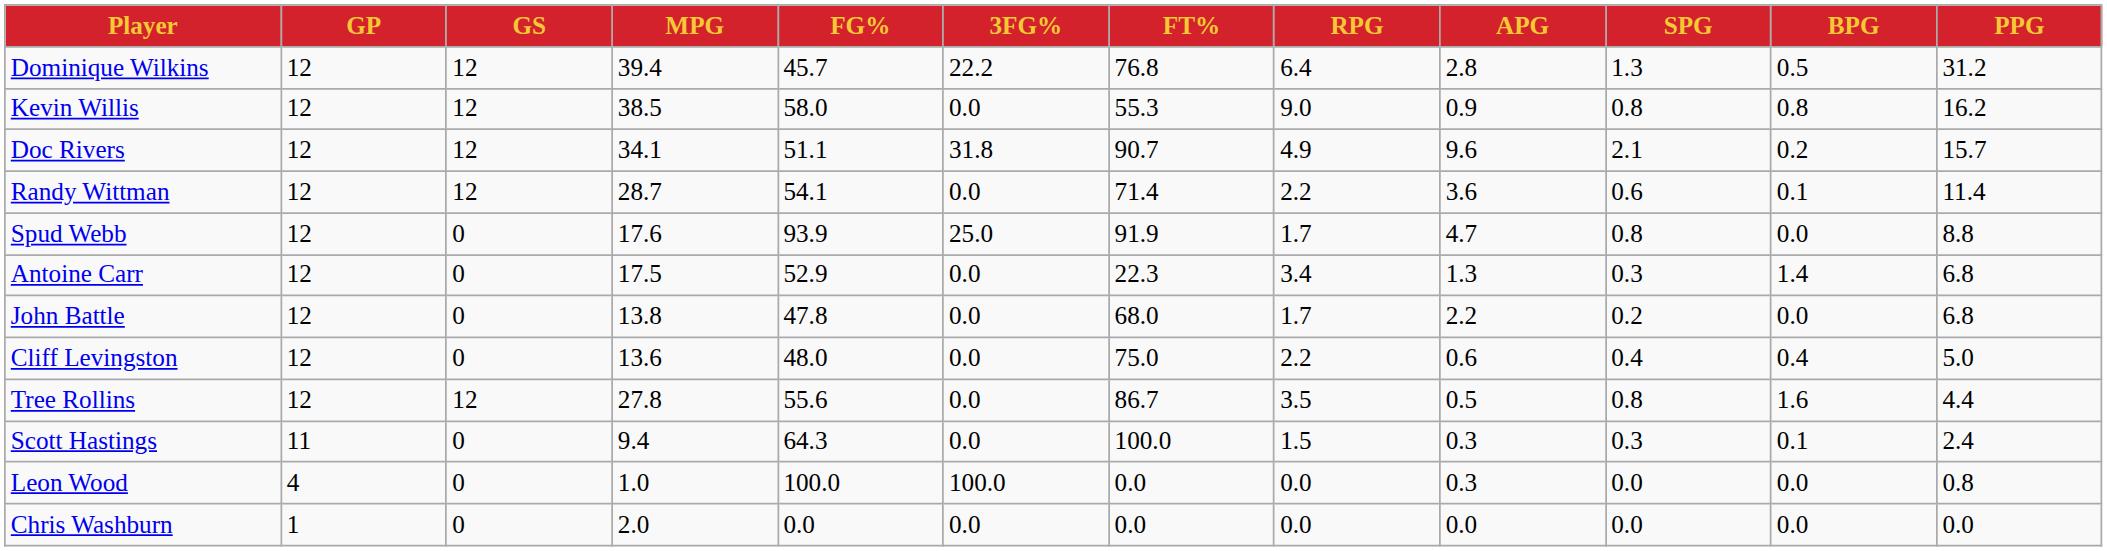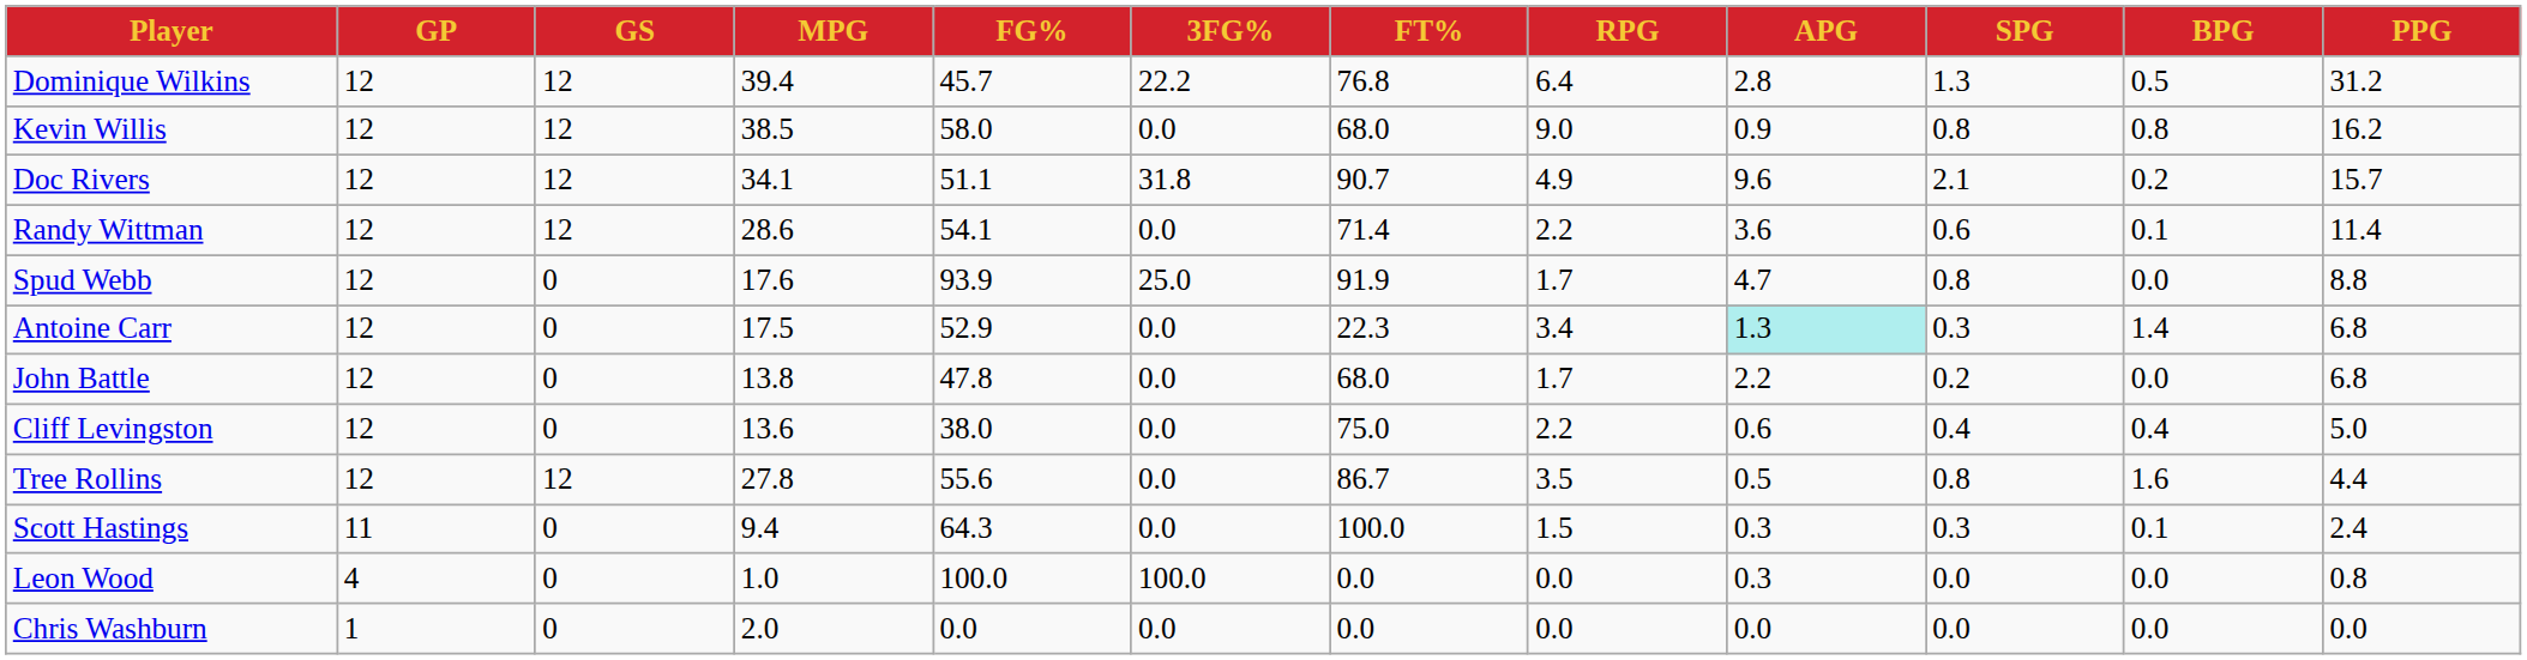Kevin Willis | FT%: 55.3 -> 68.0
Randy Wittman | MPG: 28.7 -> 28.6
Antoine Carr | APG: no background -> paleturquoise background
Cliff Levingston | FG%: 48.0 -> 38.0
